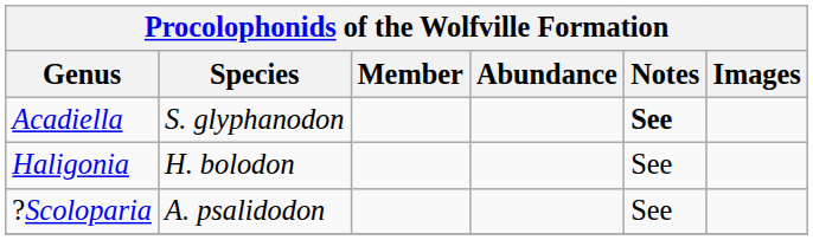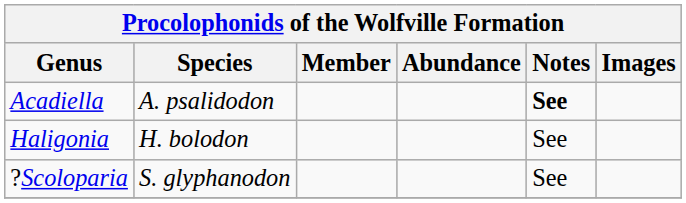Acadiella | Species: S. glyphanodon -> A. psalidodon
?Scoloparia | Species: A. psalidodon -> S. glyphanodon
